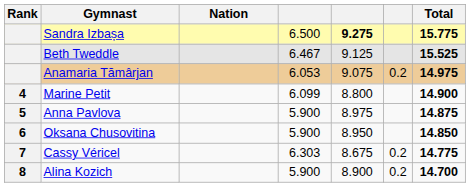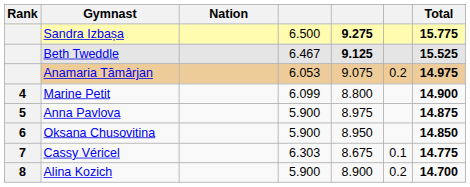Beth Tweddle | column 5: normal -> bold
Cassy Véricel | column 6: 0.2 -> 0.1
